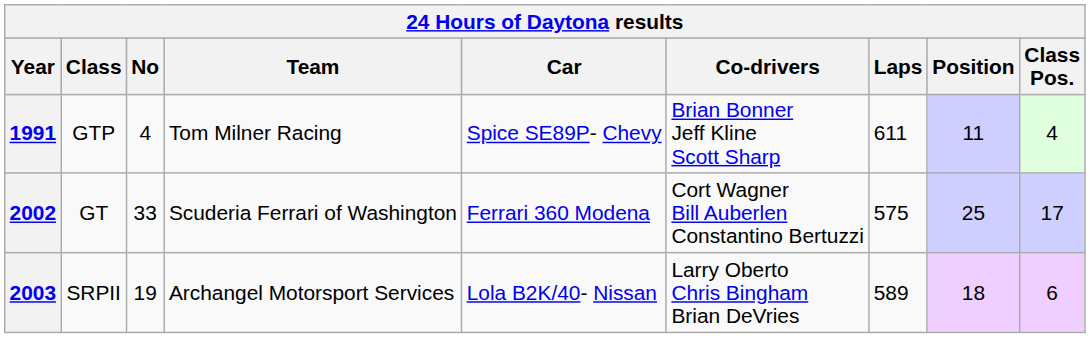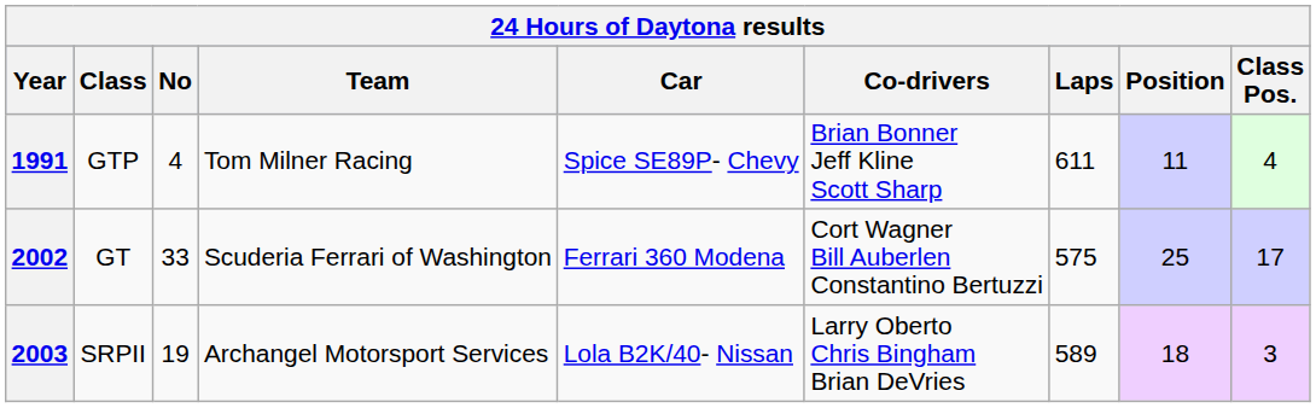2003 | Class Pos.: 6 -> 3
